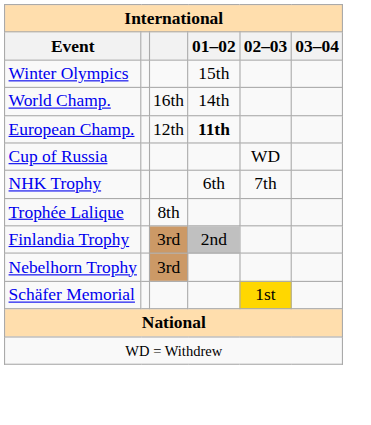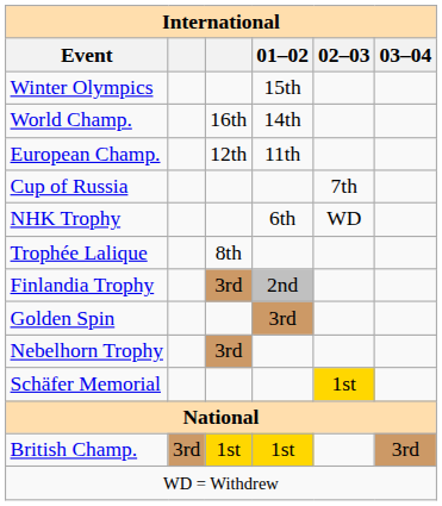European Champ. | 01–02: bold -> normal
Cup of Russia | 02–03: WD -> 7th
NHK Trophy | 02–03: 7th -> WD
+ row: Golden Spin | 3rd
+ row: British Champ. | 3rd | 1st | 1st | 3rd
